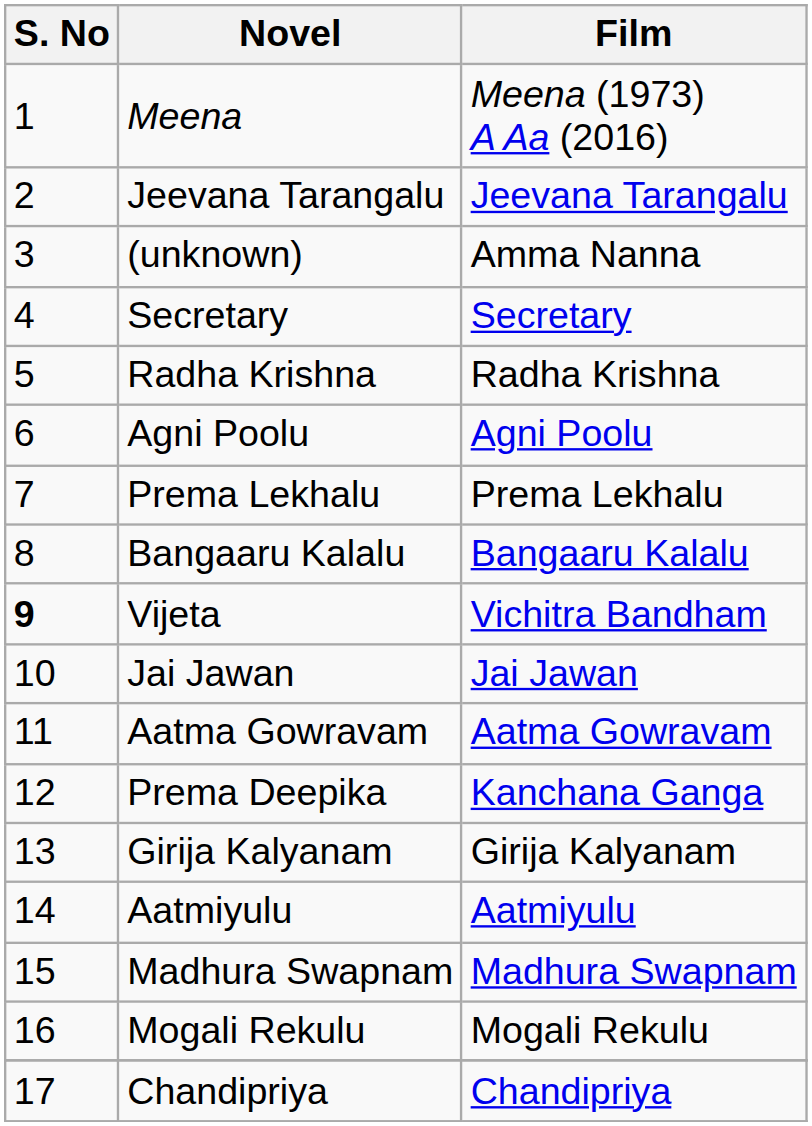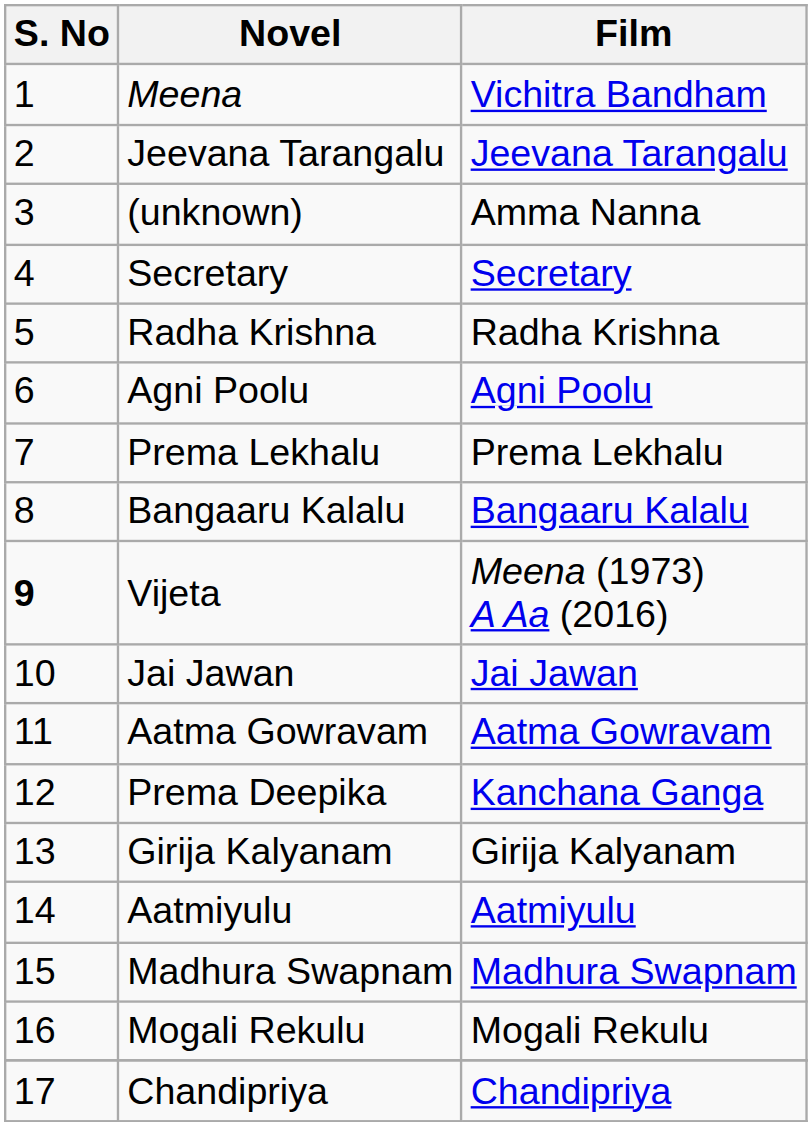Meena | Film: Meena (1973) A Aa (2016) -> Vichitra Bandham
Vijeta | Film: Vichitra Bandham -> Meena (1973) A Aa (2016)
